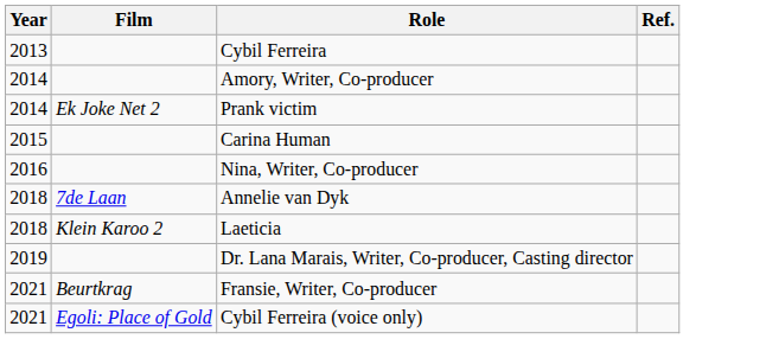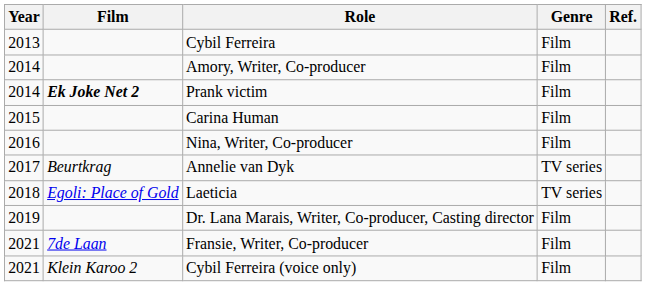+ column: Genre | Film | Film | Film | Film | Film | TV series | TV series | Film | Film | Film
Prank victim | Film: normal -> bold
Annelie van Dyk | Year: 2018 -> 2017
Annelie van Dyk | Film: 7de Laan -> Beurtkrag
Laeticia | Film: Klein Karoo 2 -> Egoli: Place of Gold
Fransie, Writer, Co-producer | Film: Beurtkrag -> 7de Laan
Cybil Ferreira (voice only) | Film: Egoli: Place of Gold -> Klein Karoo 2
